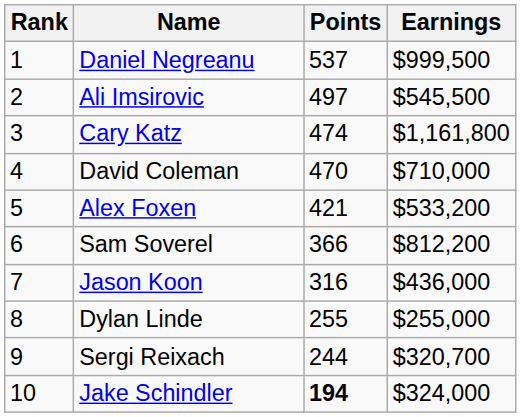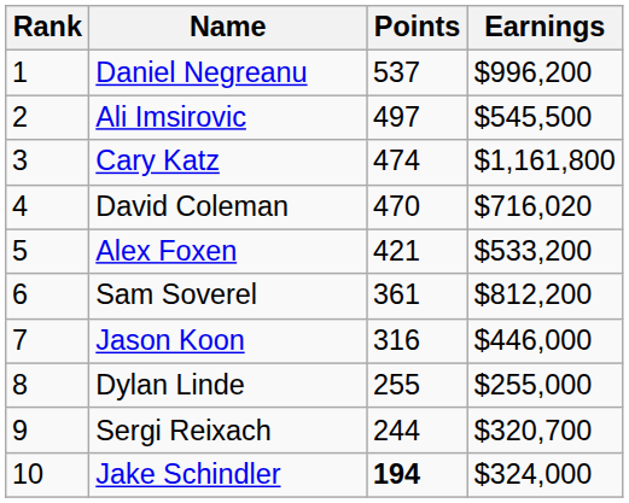Daniel Negreanu | Earnings: $999,500 -> $996,200
David Coleman | Earnings: $710,000 -> $716,020
Sam Soverel | Points: 366 -> 361
Jason Koon | Earnings: $436,000 -> $446,000
